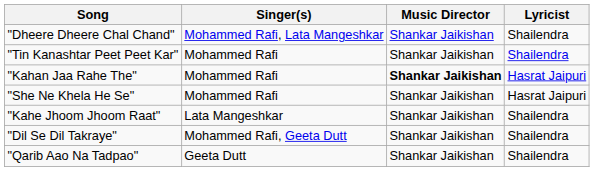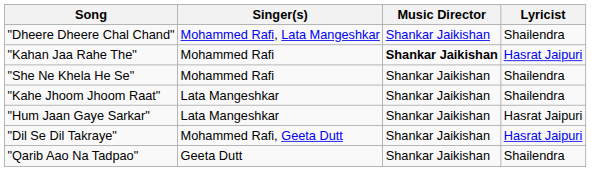- row: "Tin Kanashtar Peet Peet Kar" | Mohammed Rafi | Shankar Jaikishan | Shailendra
"She Ne Khela He Se" | Lyricist: Hasrat Jaipuri -> Shailendra
+ row: "Hum Jaan Gaye Sarkar" | Lata Mangeshkar | Shankar Jaikishan | Hasrat Jaipuri
"Dil Se Dil Takraye" | Lyricist: Shailendra -> Hasrat Jaipuri
